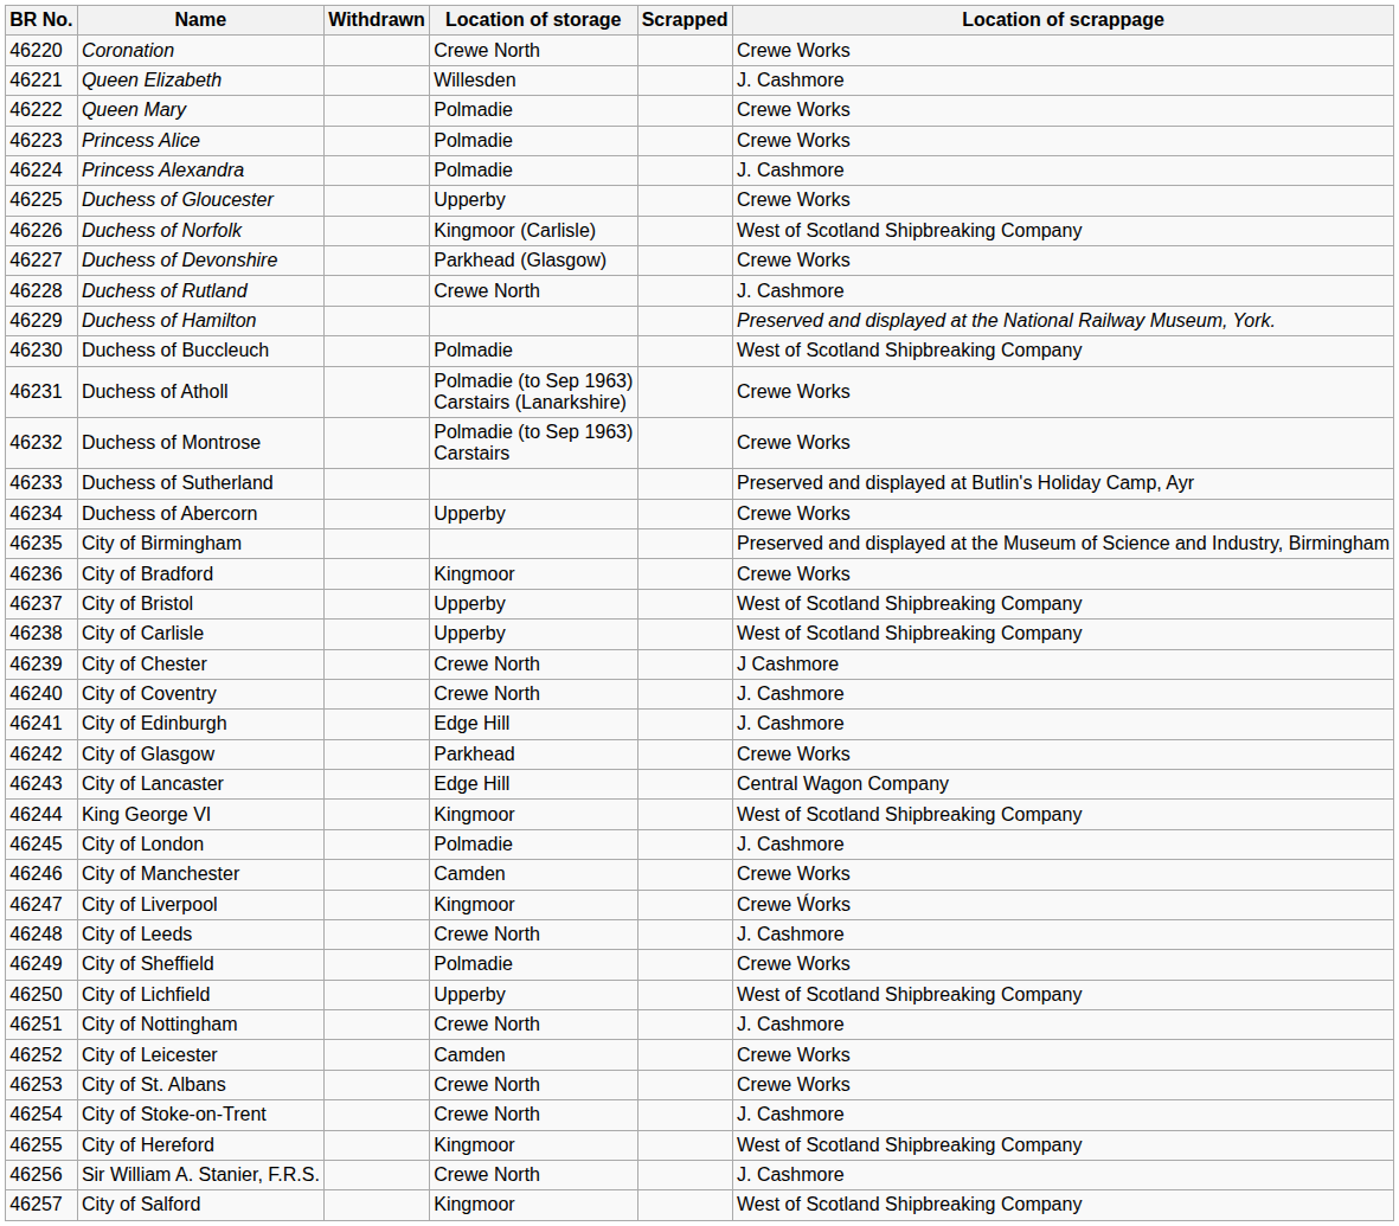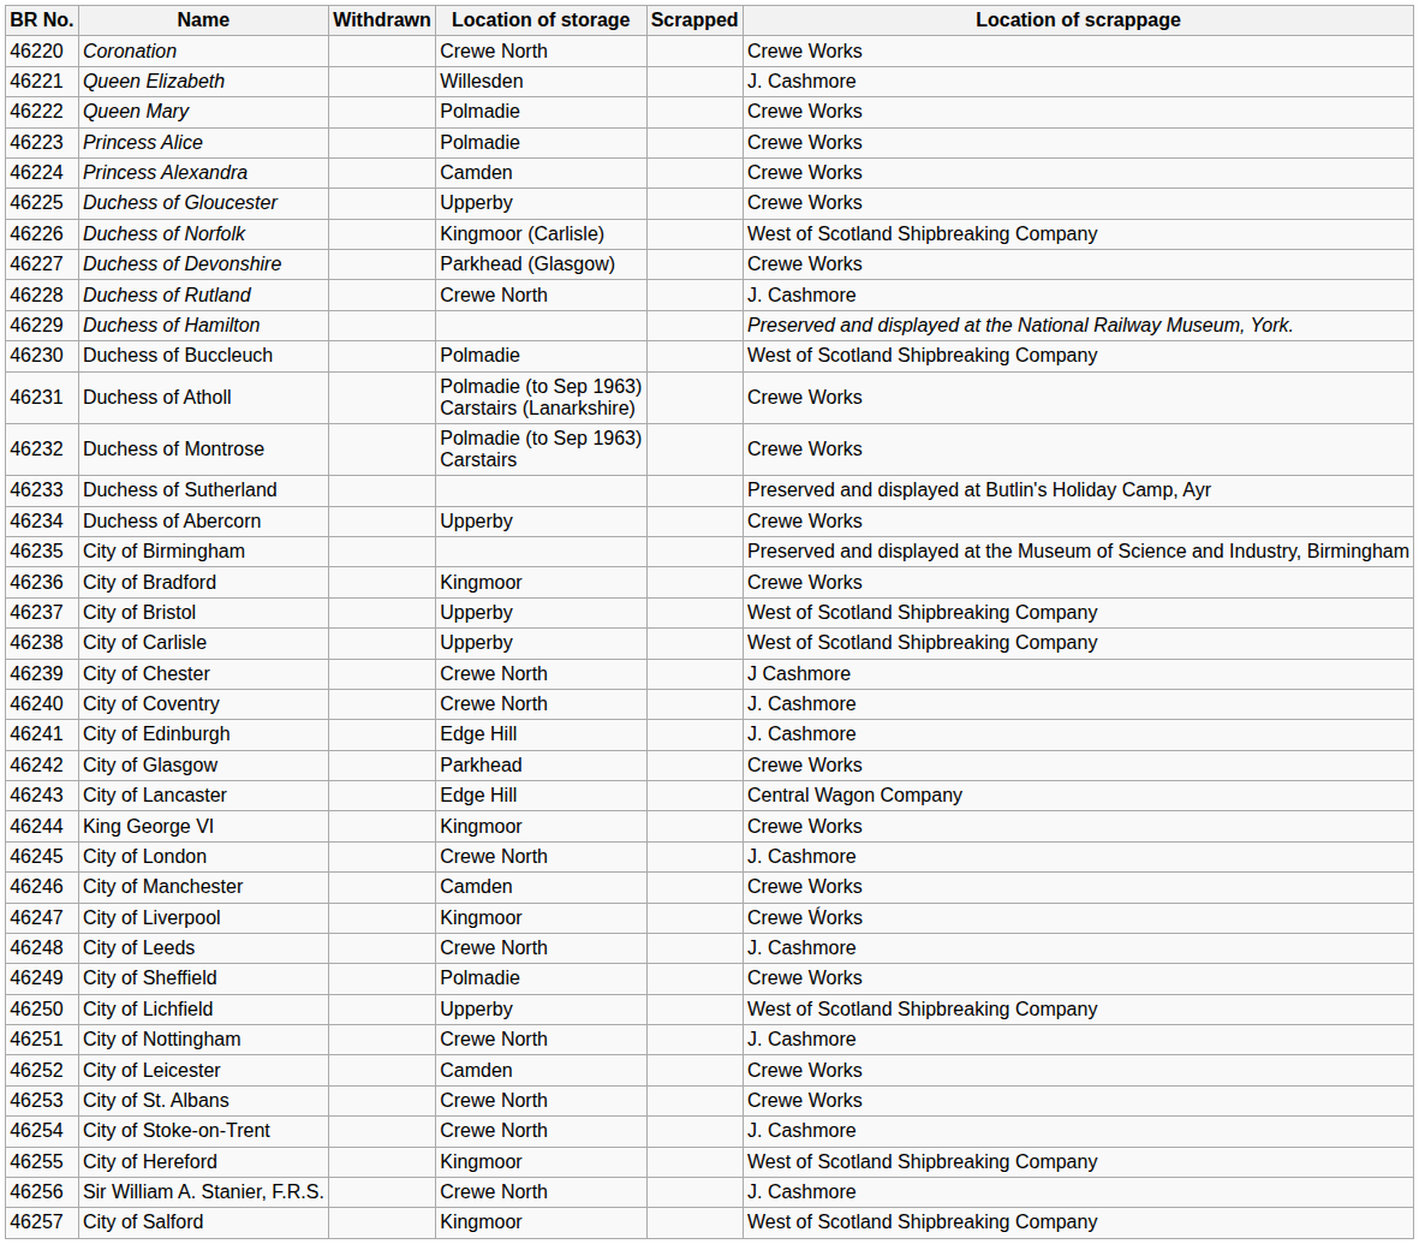Princess Alexandra | Location of storage: Polmadie -> Camden
Princess Alexandra | Location of scrappage: J. Cashmore -> Crewe Works
King George VI | Location of scrappage: West of Scotland Shipbreaking Company -> Crewe Works
City of London | Location of storage: Polmadie -> Crewe North
